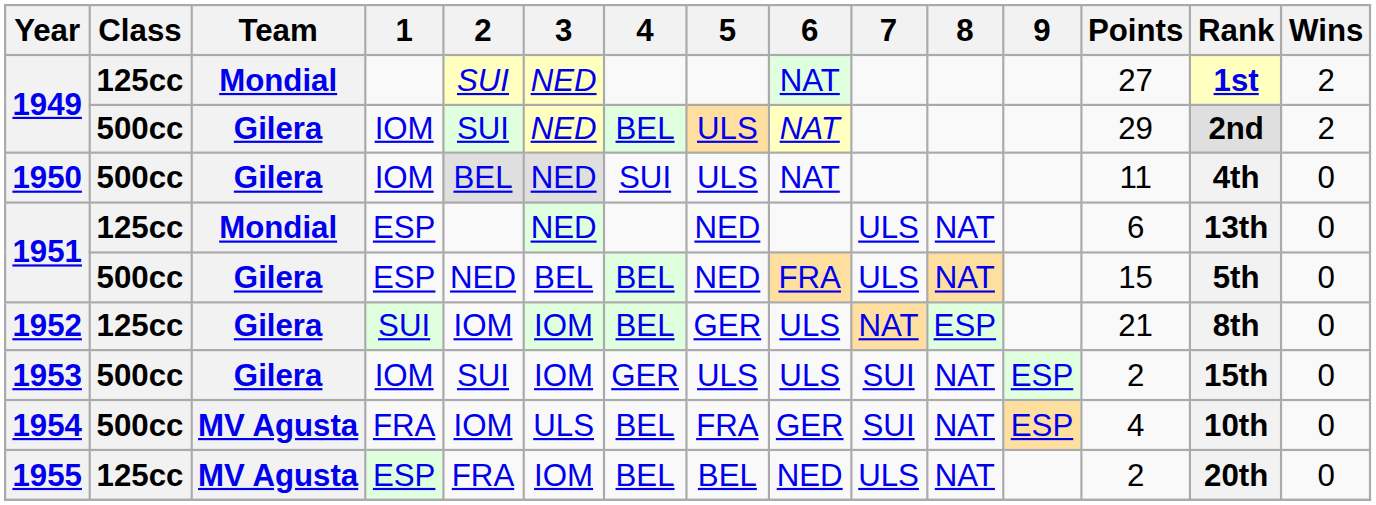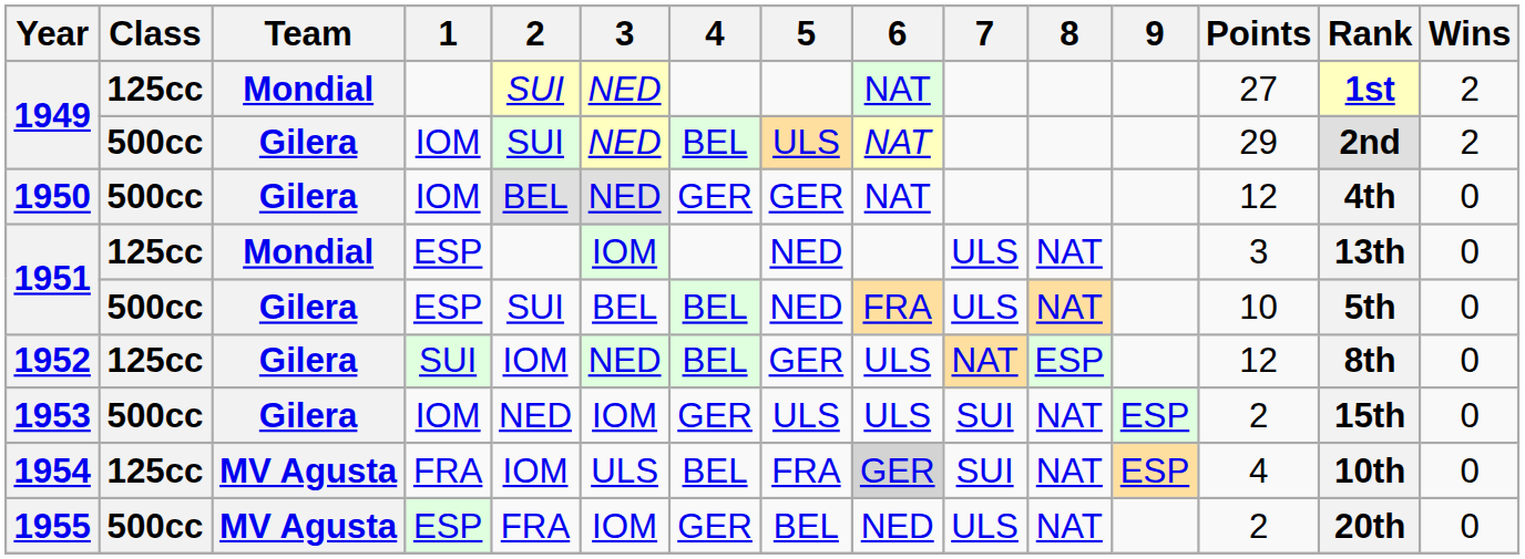1950 | 4: SUI -> GER
1950 | 5: ULS -> GER
1950 | Points: 11 -> 12
1951 / Mondial | 3: NED -> IOM
1951 / Mondial | Points: 6 -> 3
1951 / Gilera | 2: NED -> SUI
1951 / Gilera | Points: 15 -> 10
1952 | 3: IOM -> NED
1952 | Points: 21 -> 12
1953 | 2: SUI -> NED
1954 | Class: 500cc -> 125cc
1954 | 6: no background -> lightgrey background
1955 | Class: 125cc -> 500cc
1955 | 4: BEL -> GER
